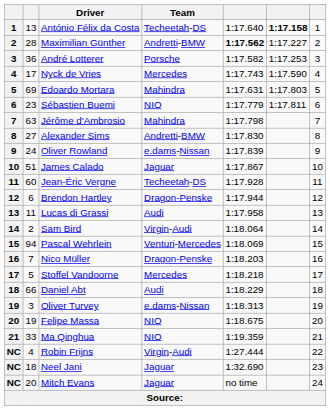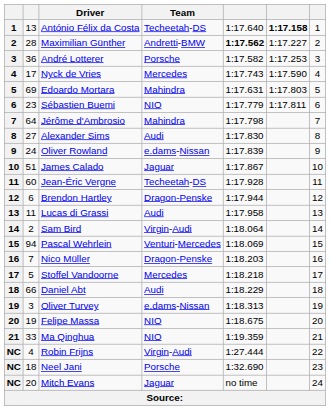Jérôme d'Ambrosio | column 2: 63 -> 64
Alexander Sims | Team: Andretti-BMW -> Audi
Neel Jani | Team: Jaguar -> Porsche
